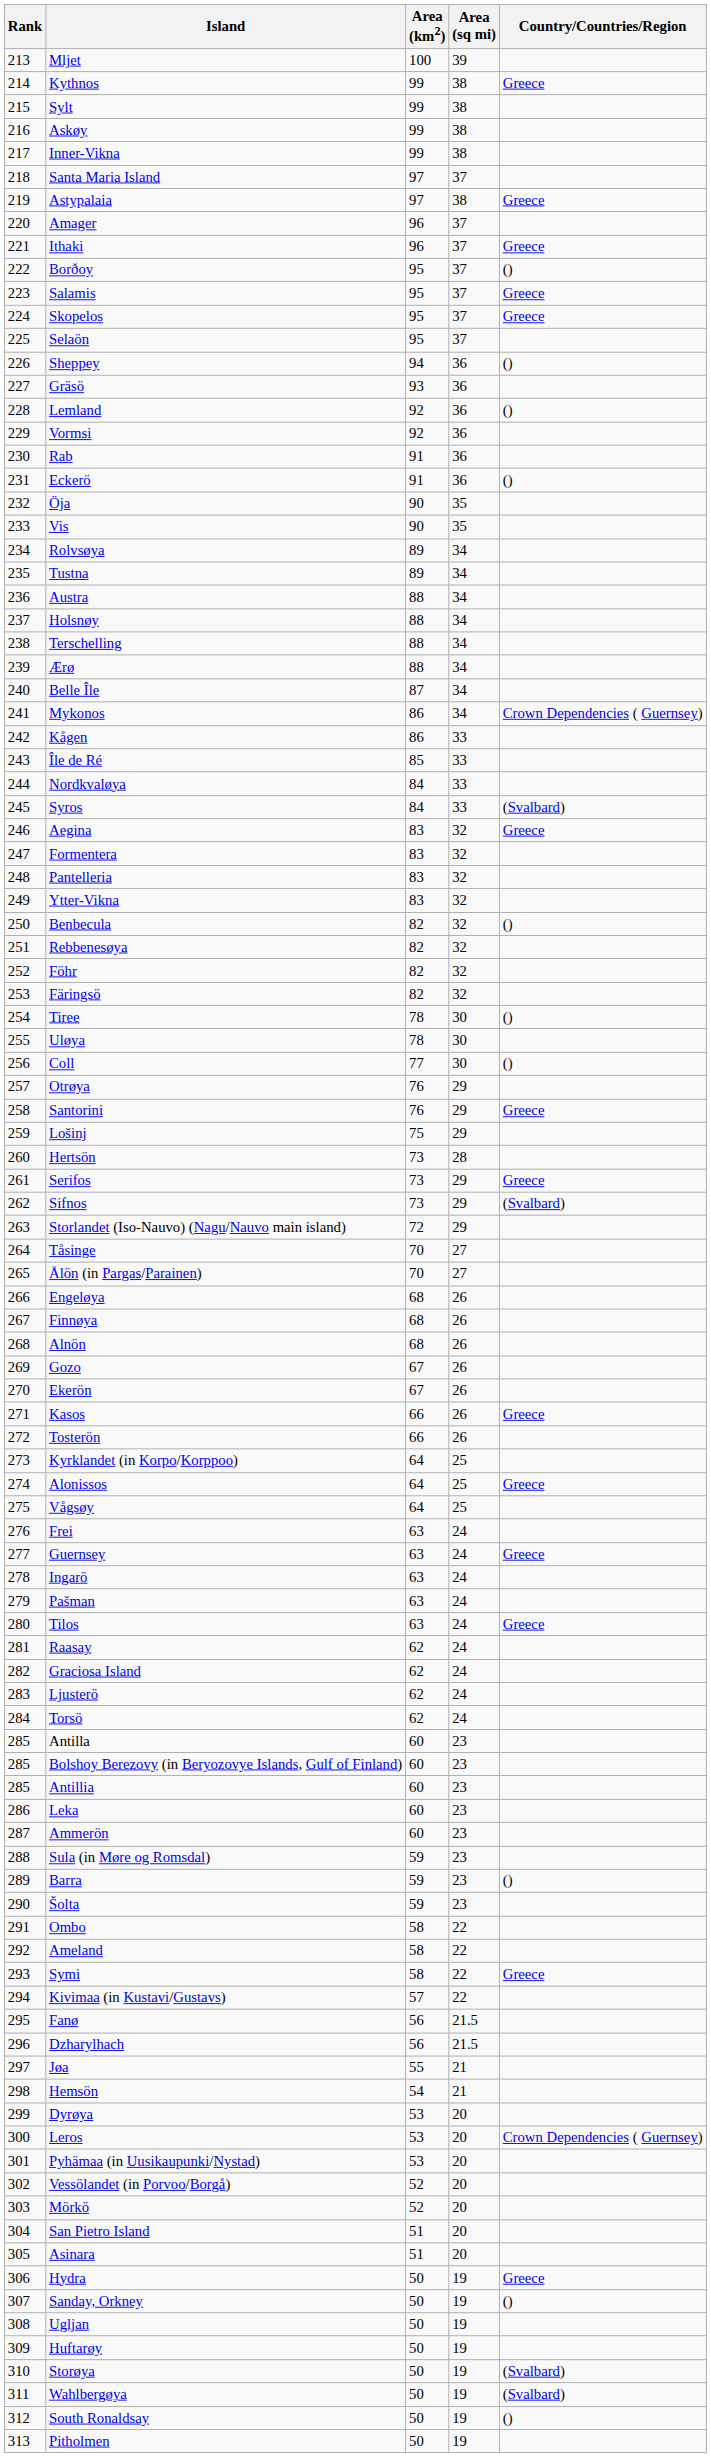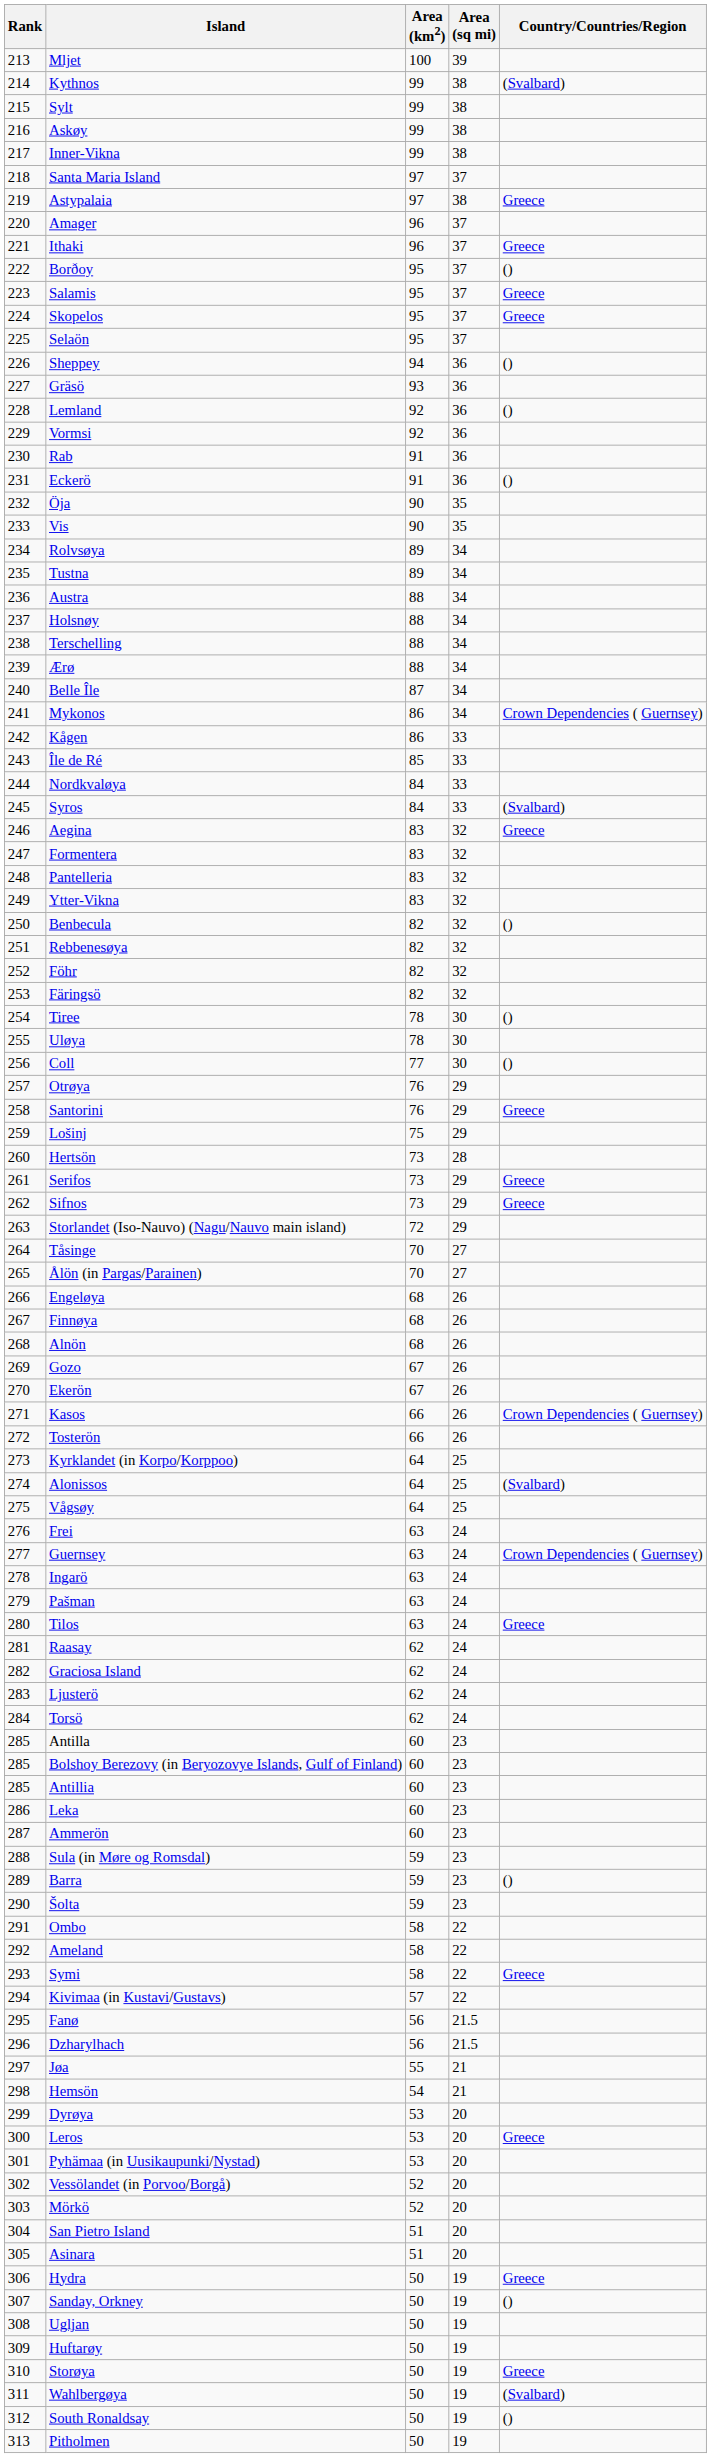Kythnos | Country/Countries/Region: Greece -> (Svalbard)
Sifnos | Country/Countries/Region: (Svalbard) -> Greece
Kasos | Country/Countries/Region: Greece -> Crown Dependencies ( Guernsey)
Alonissos | Country/Countries/Region: Greece -> (Svalbard)
Guernsey | Country/Countries/Region: Greece -> Crown Dependencies ( Guernsey)
Leros | Country/Countries/Region: Crown Dependencies ( Guernsey) -> Greece
Storøya | Country/Countries/Region: (Svalbard) -> Greece
